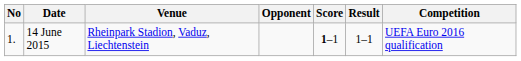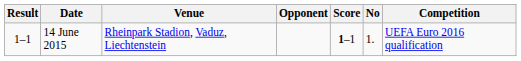columns swapped: No <-> Result
